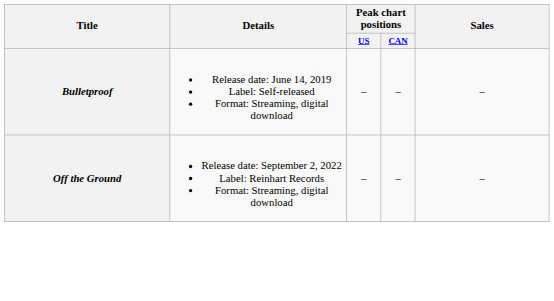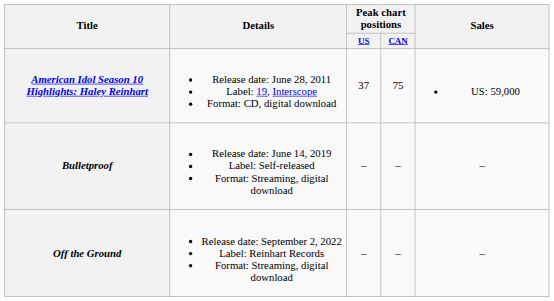+ row: American Idol Season 10 Highlights: Haley Reinhart | Release date: June 28, 2011 Label: 19, Interscope Format: CD, digital download | 37 | 75 | US: 59,000
